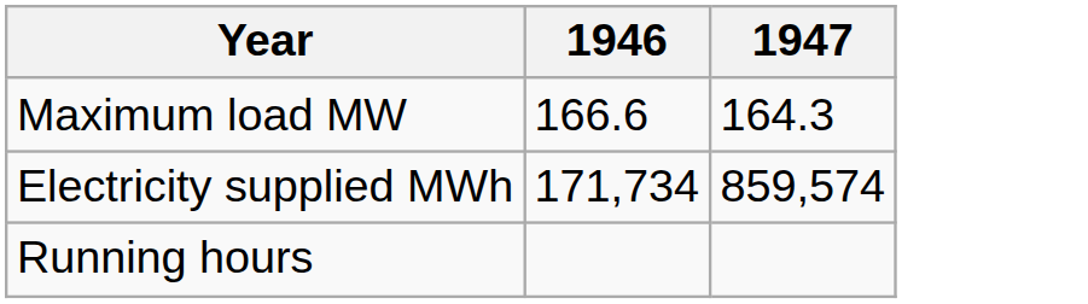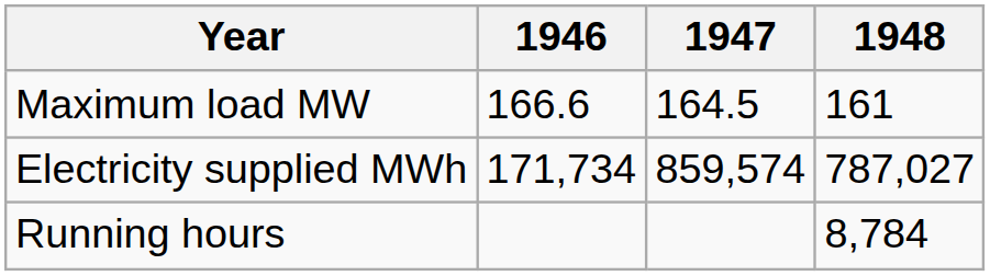+ column: 1948 | 161 | 787,027 | 8,784
Maximum load MW | 1947: 164.3 -> 164.5
